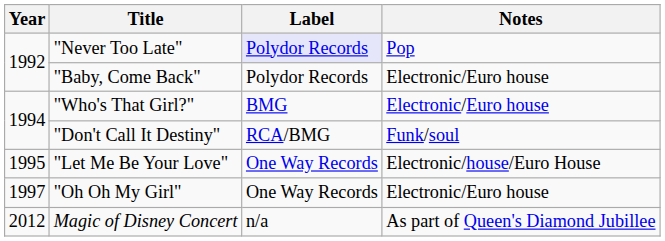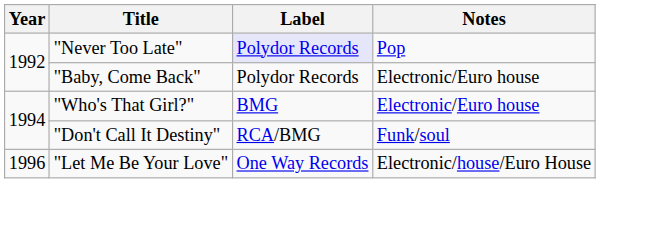"Let Me Be Your Love" | Year: 1995 -> 1996
- row: 1997 | "Oh Oh My Girl" | One Way Records | Electronic/Euro house
- row: 2012 | Magic of Disney Concert | n/a | As part of Queen's Diamond Jubillee
